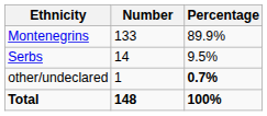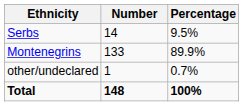rows swapped: Montenegrins <-> Serbs
other/undeclared | Percentage: bold -> normal
